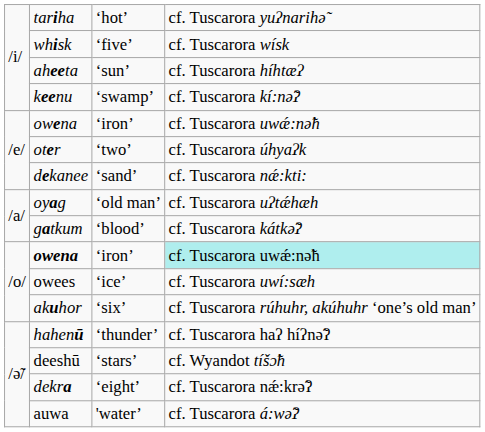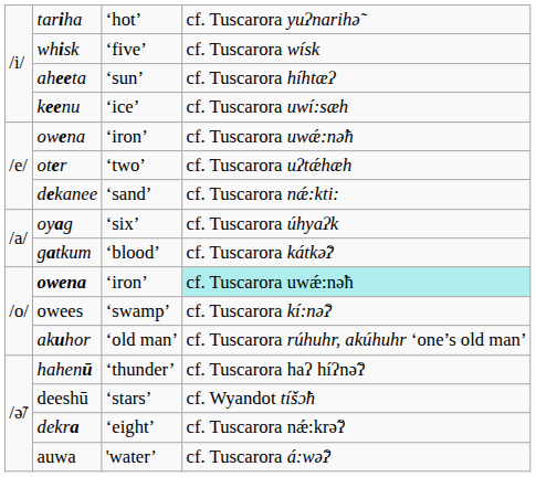keenu | column 3: ‘swamp’ -> ‘ice’
keenu | column 4: cf. Tuscarora kí:nə̃ʔ -> cf. Tuscarora uwí:sæh
oter | column 4: cf. Tuscarora úhyaʔk -> cf. Tuscarora uʔtǽhæh
oyag | column 3: ‘old man’ -> ‘six’
oyag | column 4: cf. Tuscarora uʔtǽhæh -> cf. Tuscarora úhyaʔk
owees | column 3: ‘ice’ -> ‘swamp’
owees | column 4: cf. Tuscarora uwí:sæh -> cf. Tuscarora kí:nə̃ʔ
akuhor | column 3: ‘six’ -> ‘old man’
